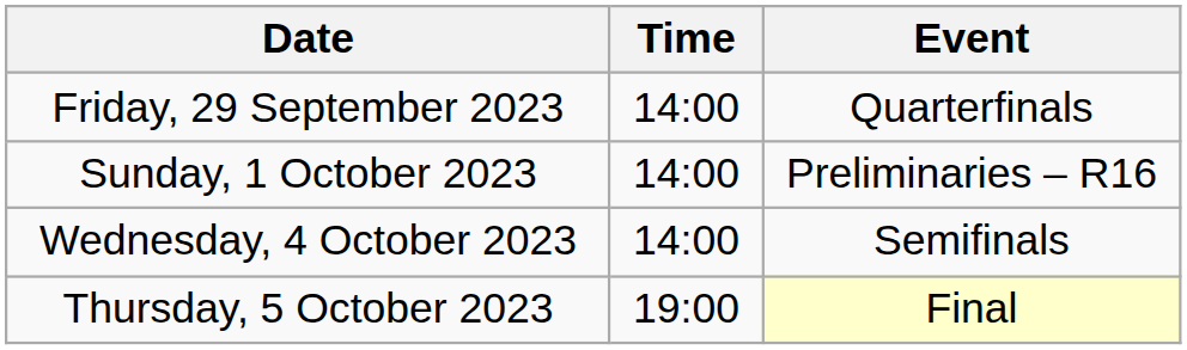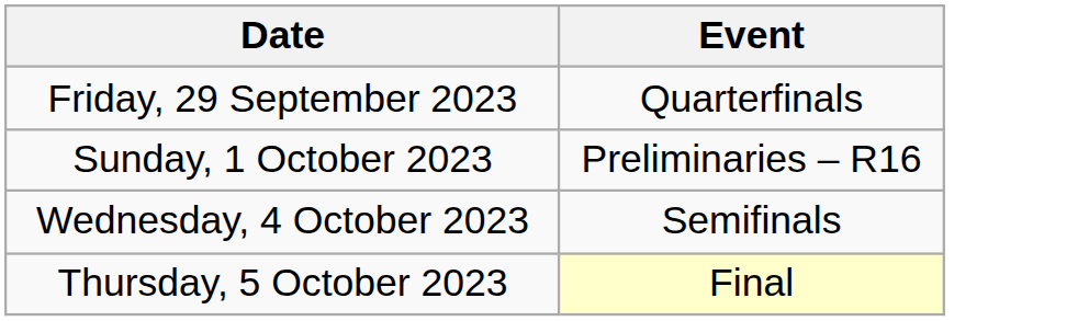- column: Time | 14:00 | 14:00 | 14:00 | 19:00
